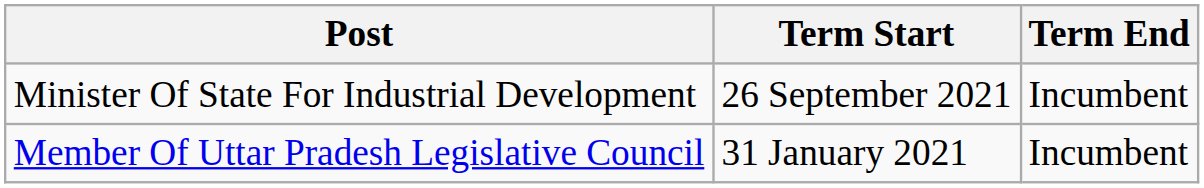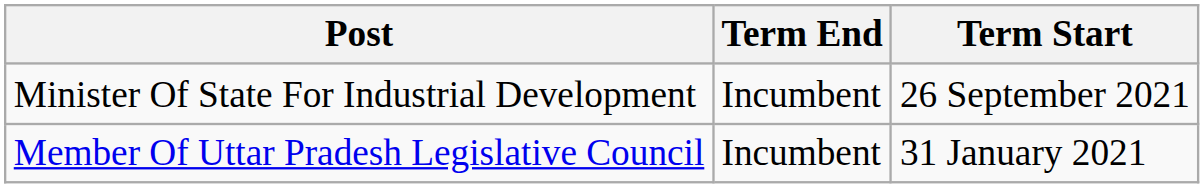columns swapped: Term Start <-> Term End
